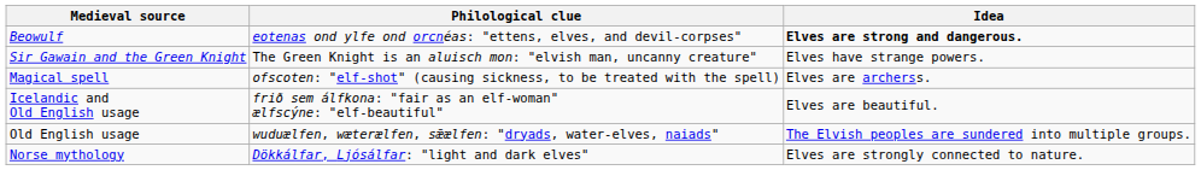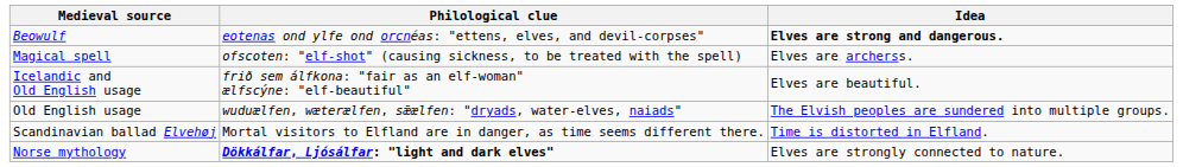- row: Sir Gawain and the Green Knight | The Green Knight is an aluisch mon: "elvish man, uncanny creature" | Elves have strange powers.
+ row: Scandinavian ballad Elvehøj | Mortal visitors to Elfland are in danger, as time seems different there. | Time is distorted in Elfland.
Norse mythology | Philological clue: normal -> bold
